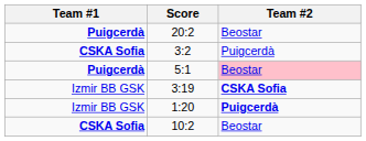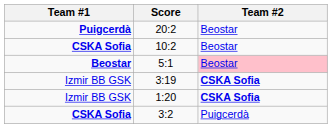rows swapped: 3:2 <-> 10:2
5:1 | Team #1: Puigcerdà -> Beostar
1:20 | Team #2: Puigcerdà -> CSKA Sofia
